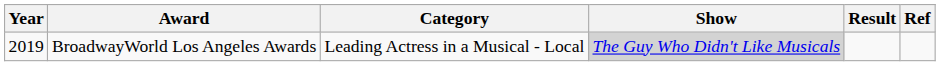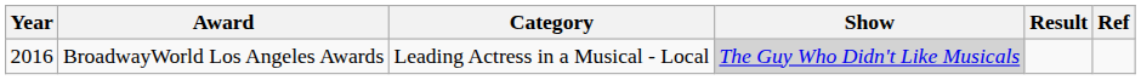BroadwayWorld Los Angeles Awards | Year: 2019 -> 2016
